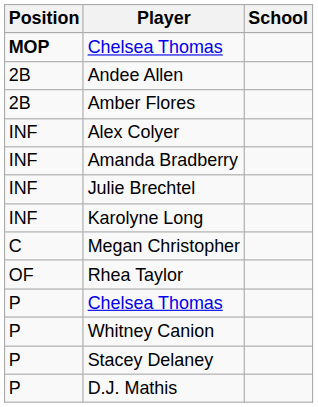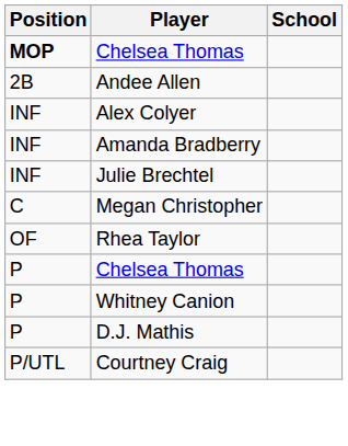- row: 2B | Amber Flores
- row: INF | Karolyne Long
- row: P | Stacey Delaney
+ row: P/UTL | Courtney Craig
